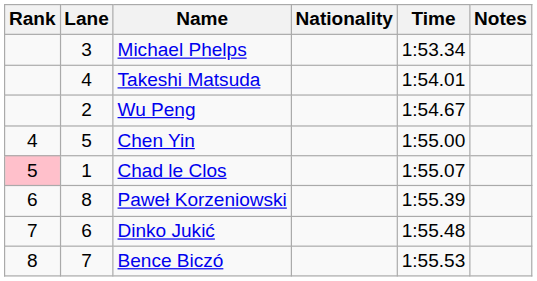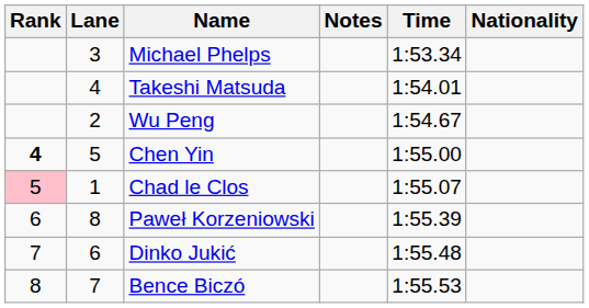columns swapped: Nationality <-> Notes
Chen Yin | Rank: normal -> bold
